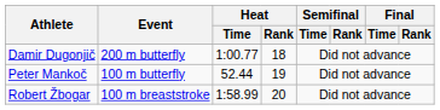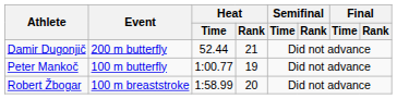Damir Dugonjič | Heat / Time: 1:00.77 -> 52.44
Damir Dugonjič | Heat / Rank: 18 -> 21
Peter Mankoč | Heat / Time: 52.44 -> 1:00.77
